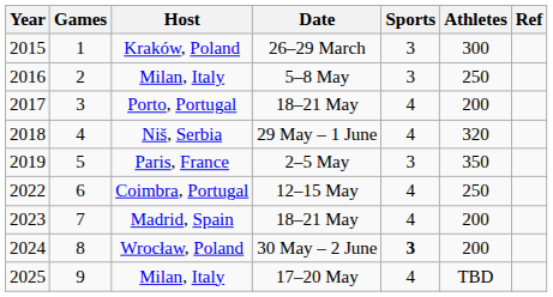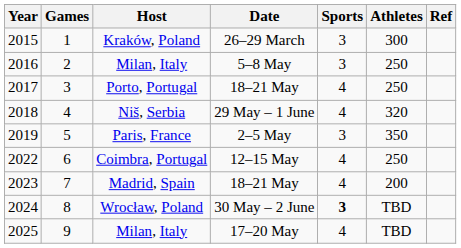2017 | Athletes: 200 -> 250
2024 | Athletes: 200 -> TBD
